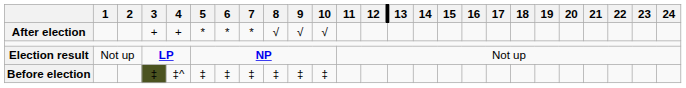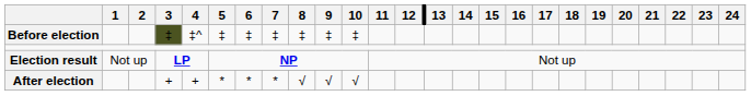rows swapped: Before election <-> After election
